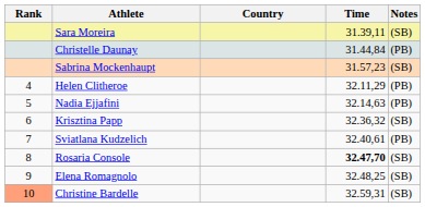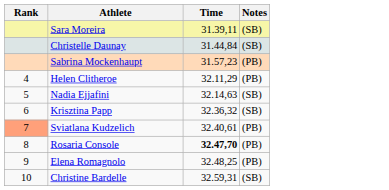- column: Country
Christelle Daunay | Notes: (PB) -> (SB)
Sabrina Mockenhaupt | Notes: (SB) -> (PB)
Nadia Ejjafini | Notes: (PB) -> (SB)
Sviatlana Kudzelich | Rank: no background -> lightsalmon background
Rosaria Console | Notes: (SB) -> (PB)
Elena Romagnolo | Notes: (SB) -> (PB)
Christine Bardelle | Rank: lightsalmon background -> no background
